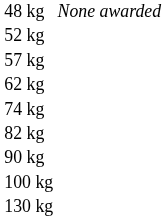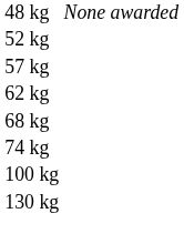+ row: 68 kg
- row: 82 kg
- row: 90 kg
